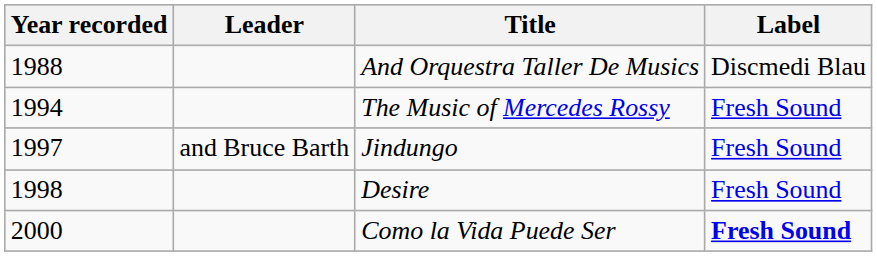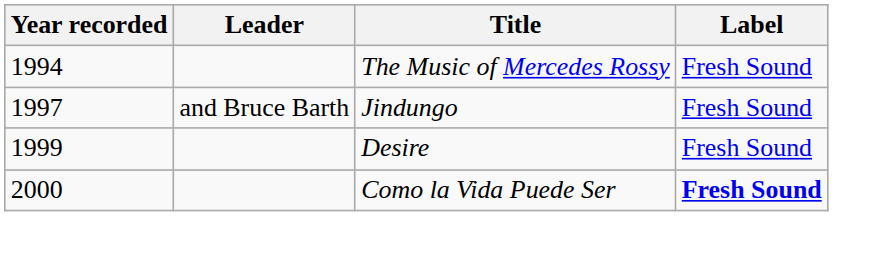- row: 1988 | And Orquestra Taller De Musics | Discmedi Blau
Desire | Year recorded: 1998 -> 1999
